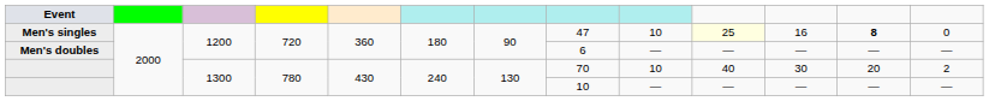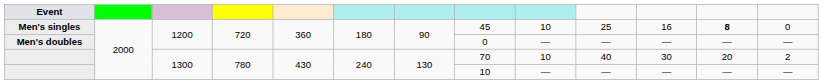Men's singles | column 8: 47 -> 45
Men's singles | column 10: lightyellow background -> no background
Men's doubles | column 8: 6 -> 0
